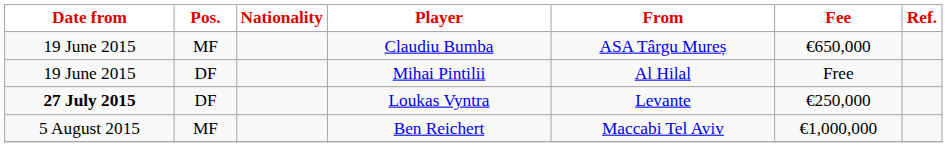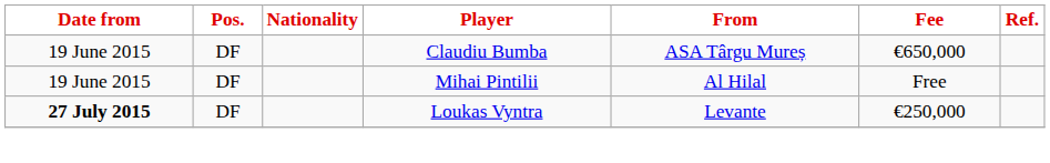Claudiu Bumba | Pos.: MF -> DF
- row: 5 August 2015 | MF | Ben Reichert | Maccabi Tel Aviv | €1,000,000
